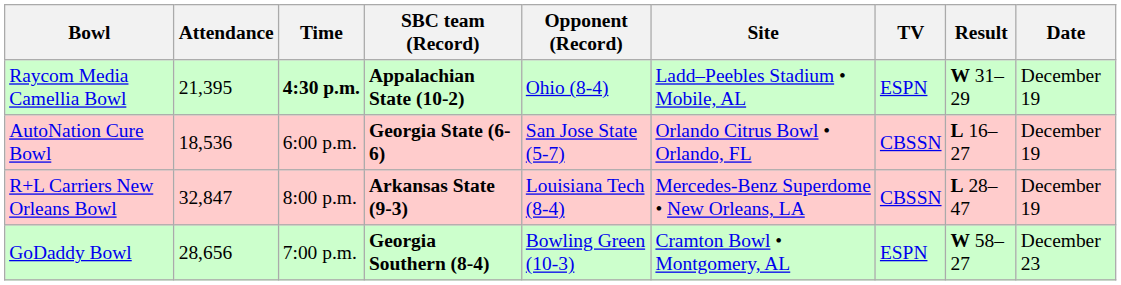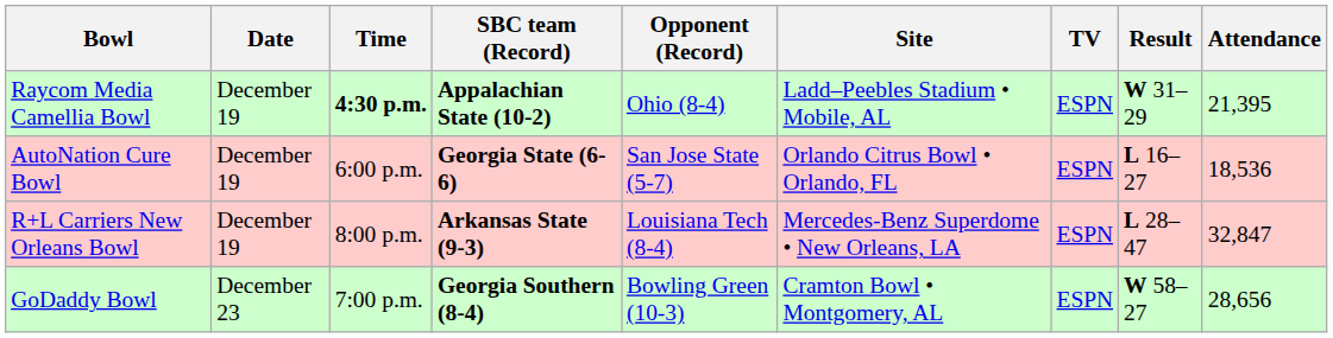columns swapped: Date <-> Attendance
AutoNation Cure Bowl | TV: CBSSN -> ESPN
R+L Carriers New Orleans Bowl | TV: CBSSN -> ESPN
